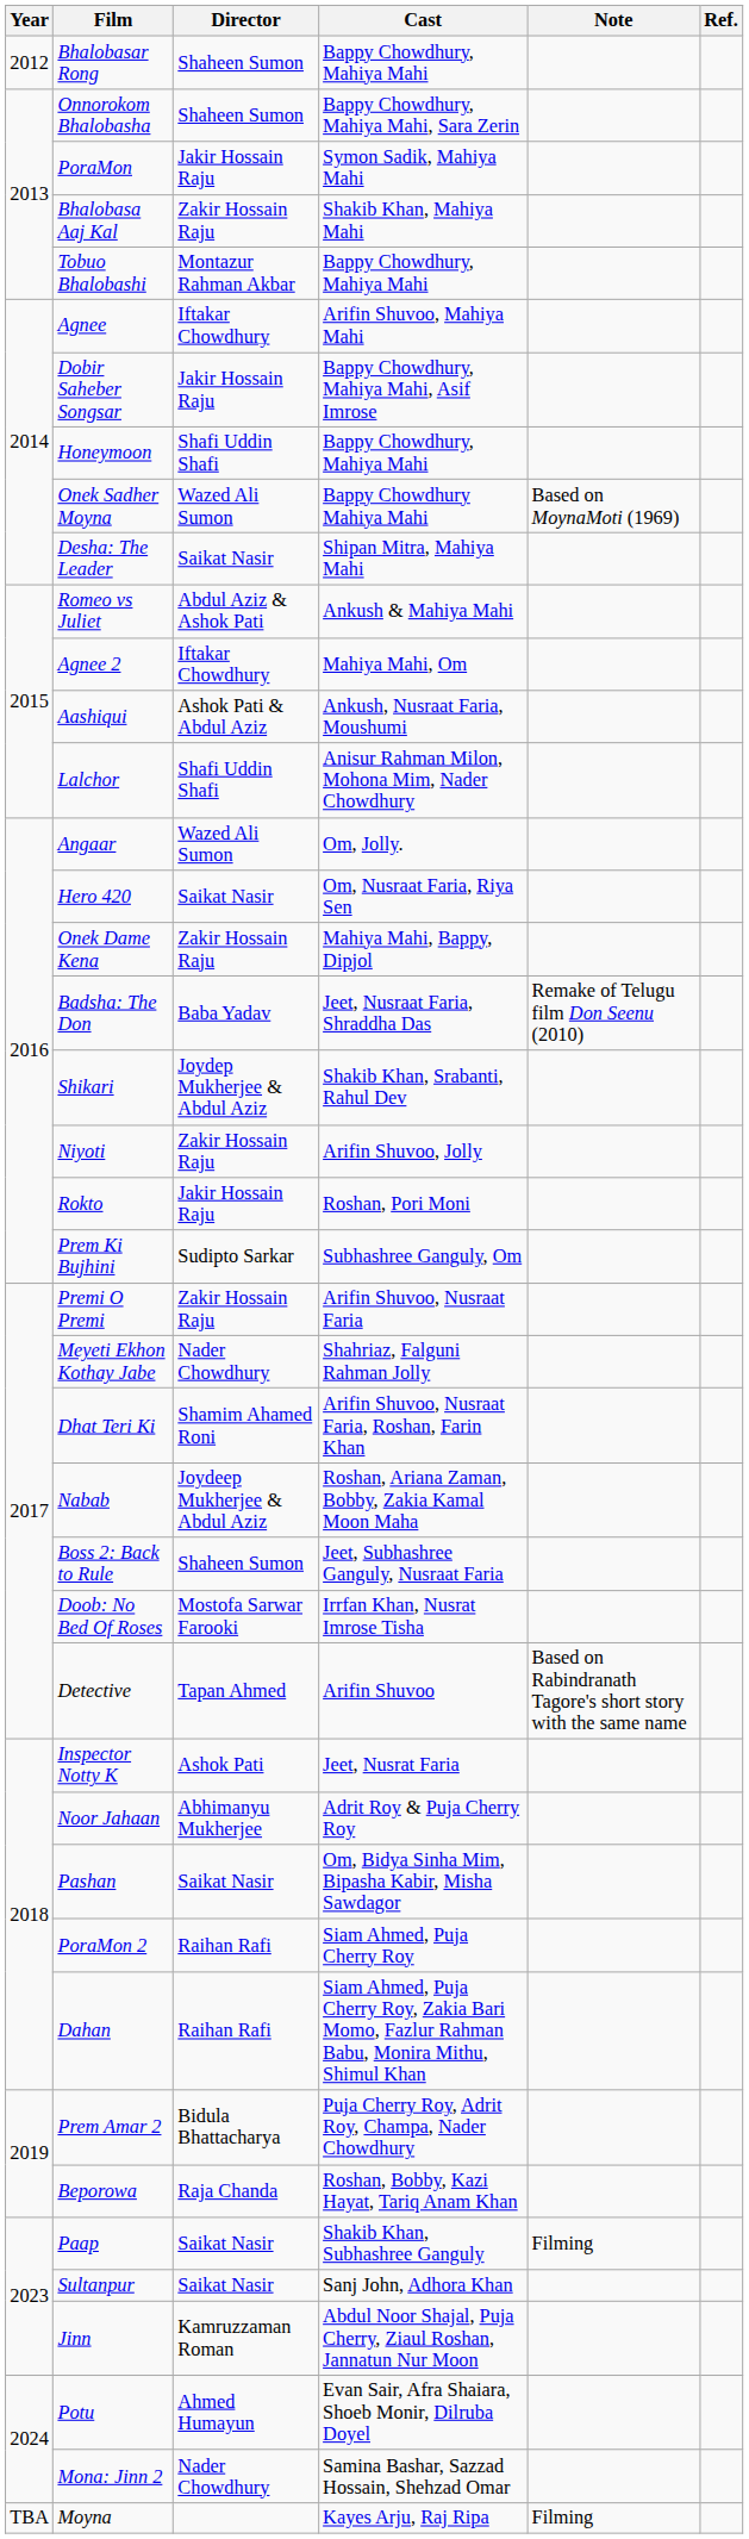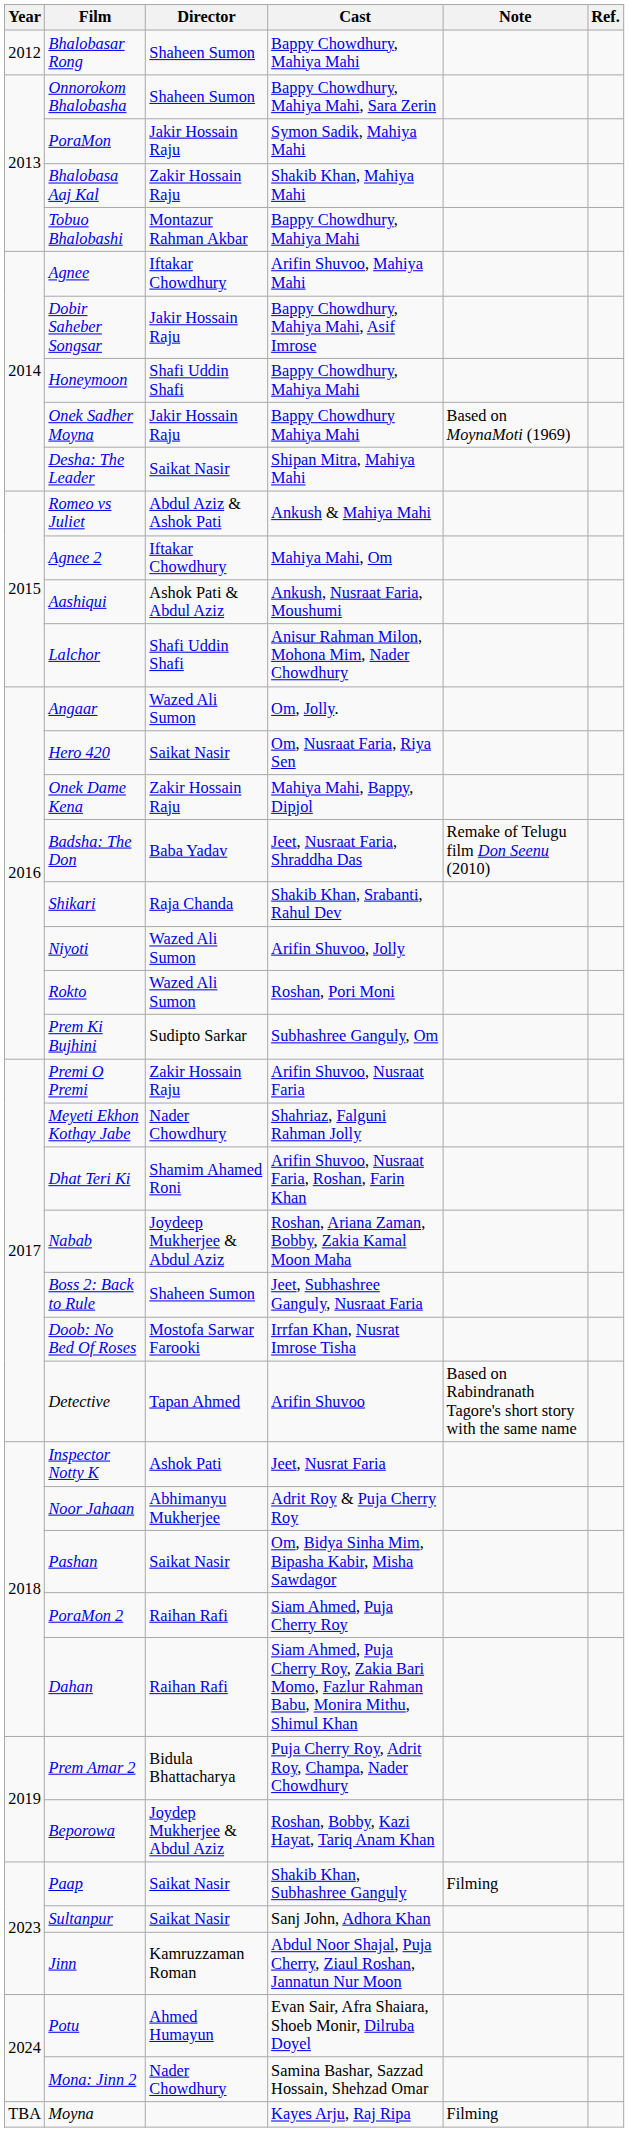Onek Sadher Moyna | Director: Wazed Ali Sumon -> Jakir Hossain Raju
Shikari | Director: Joydep Mukherjee & Abdul Aziz -> Raja Chanda
Niyoti | Director: Zakir Hossain Raju -> Wazed Ali Sumon
Rokto | Director: Jakir Hossain Raju -> Wazed Ali Sumon
Beporowa | Director: Raja Chanda -> Joydep Mukherjee & Abdul Aziz
